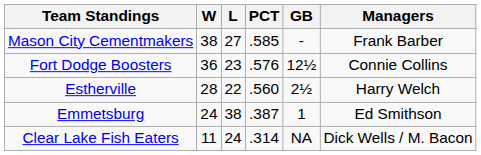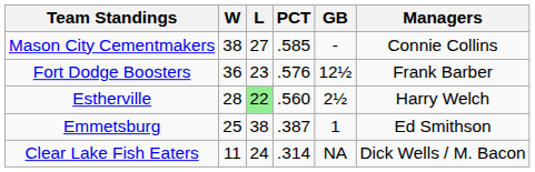Mason City Cementmakers | Managers: Frank Barber -> Connie Collins
Fort Dodge Boosters | Managers: Connie Collins -> Frank Barber
Estherville | L: no background -> lightgreen background
Emmetsburg | W: 24 -> 25
